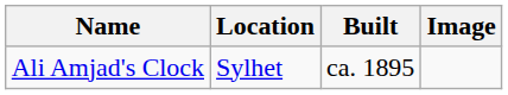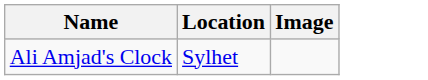- column: Built | ca. 1895
